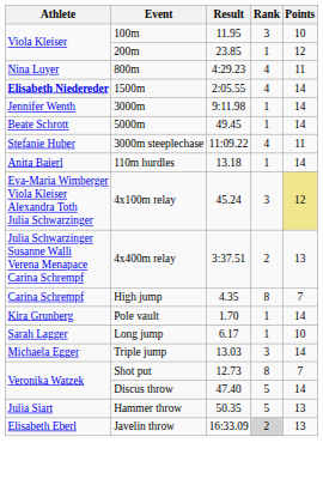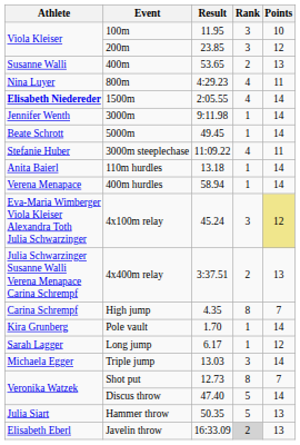200m | Rank: 1 -> 3
+ row: Susanne Walli | 400m | 53.65 | 2 | 13
+ row: Verena Menapace | 400m hurdles | 58.94 | 1 | 14
Long jump | Points: 10 -> 12
